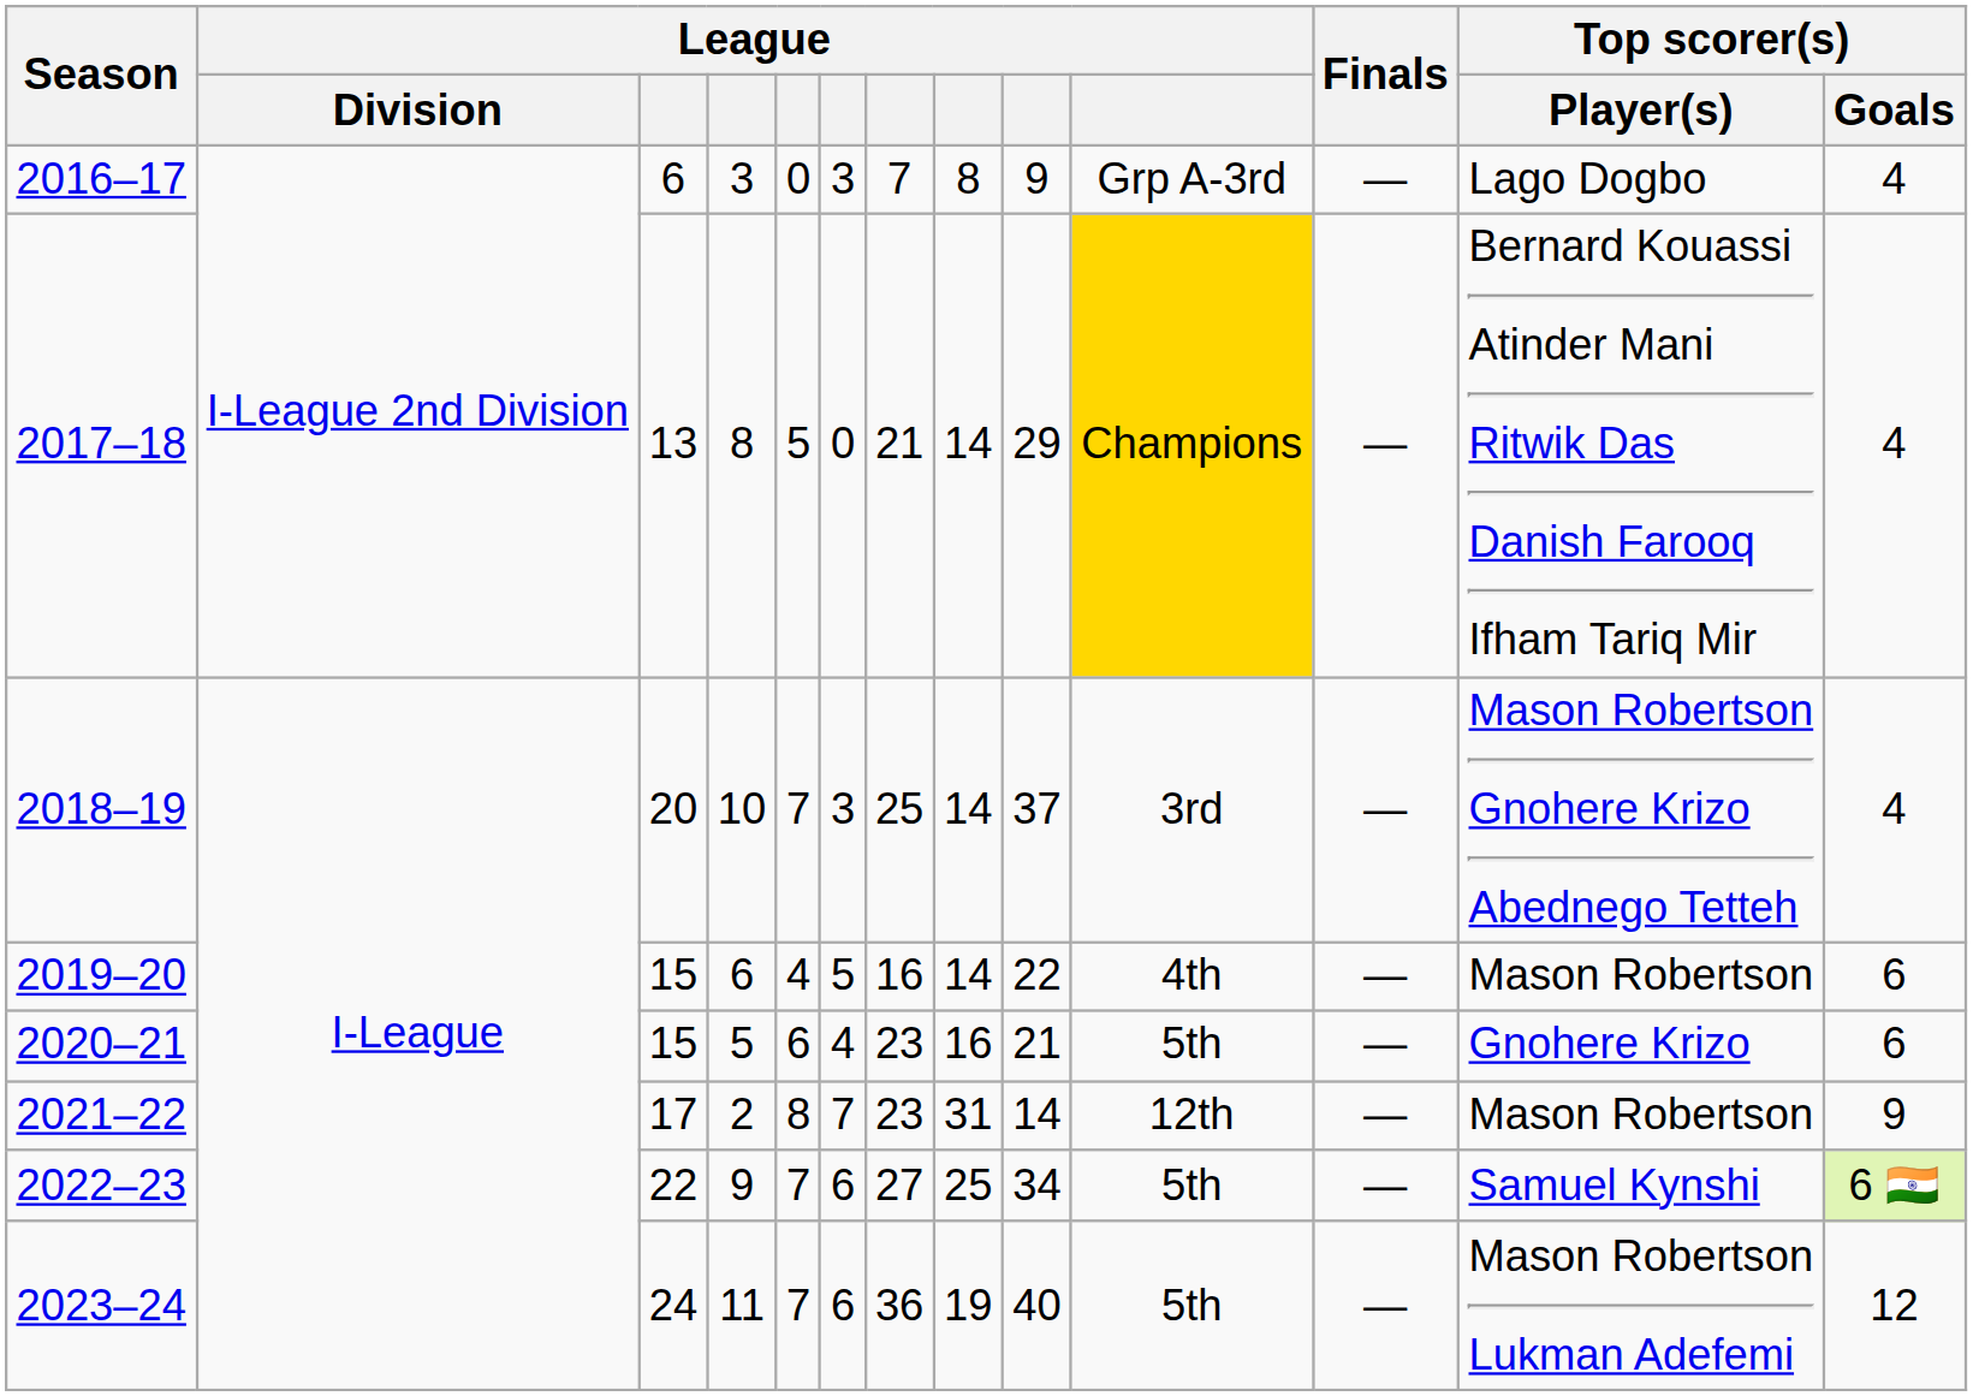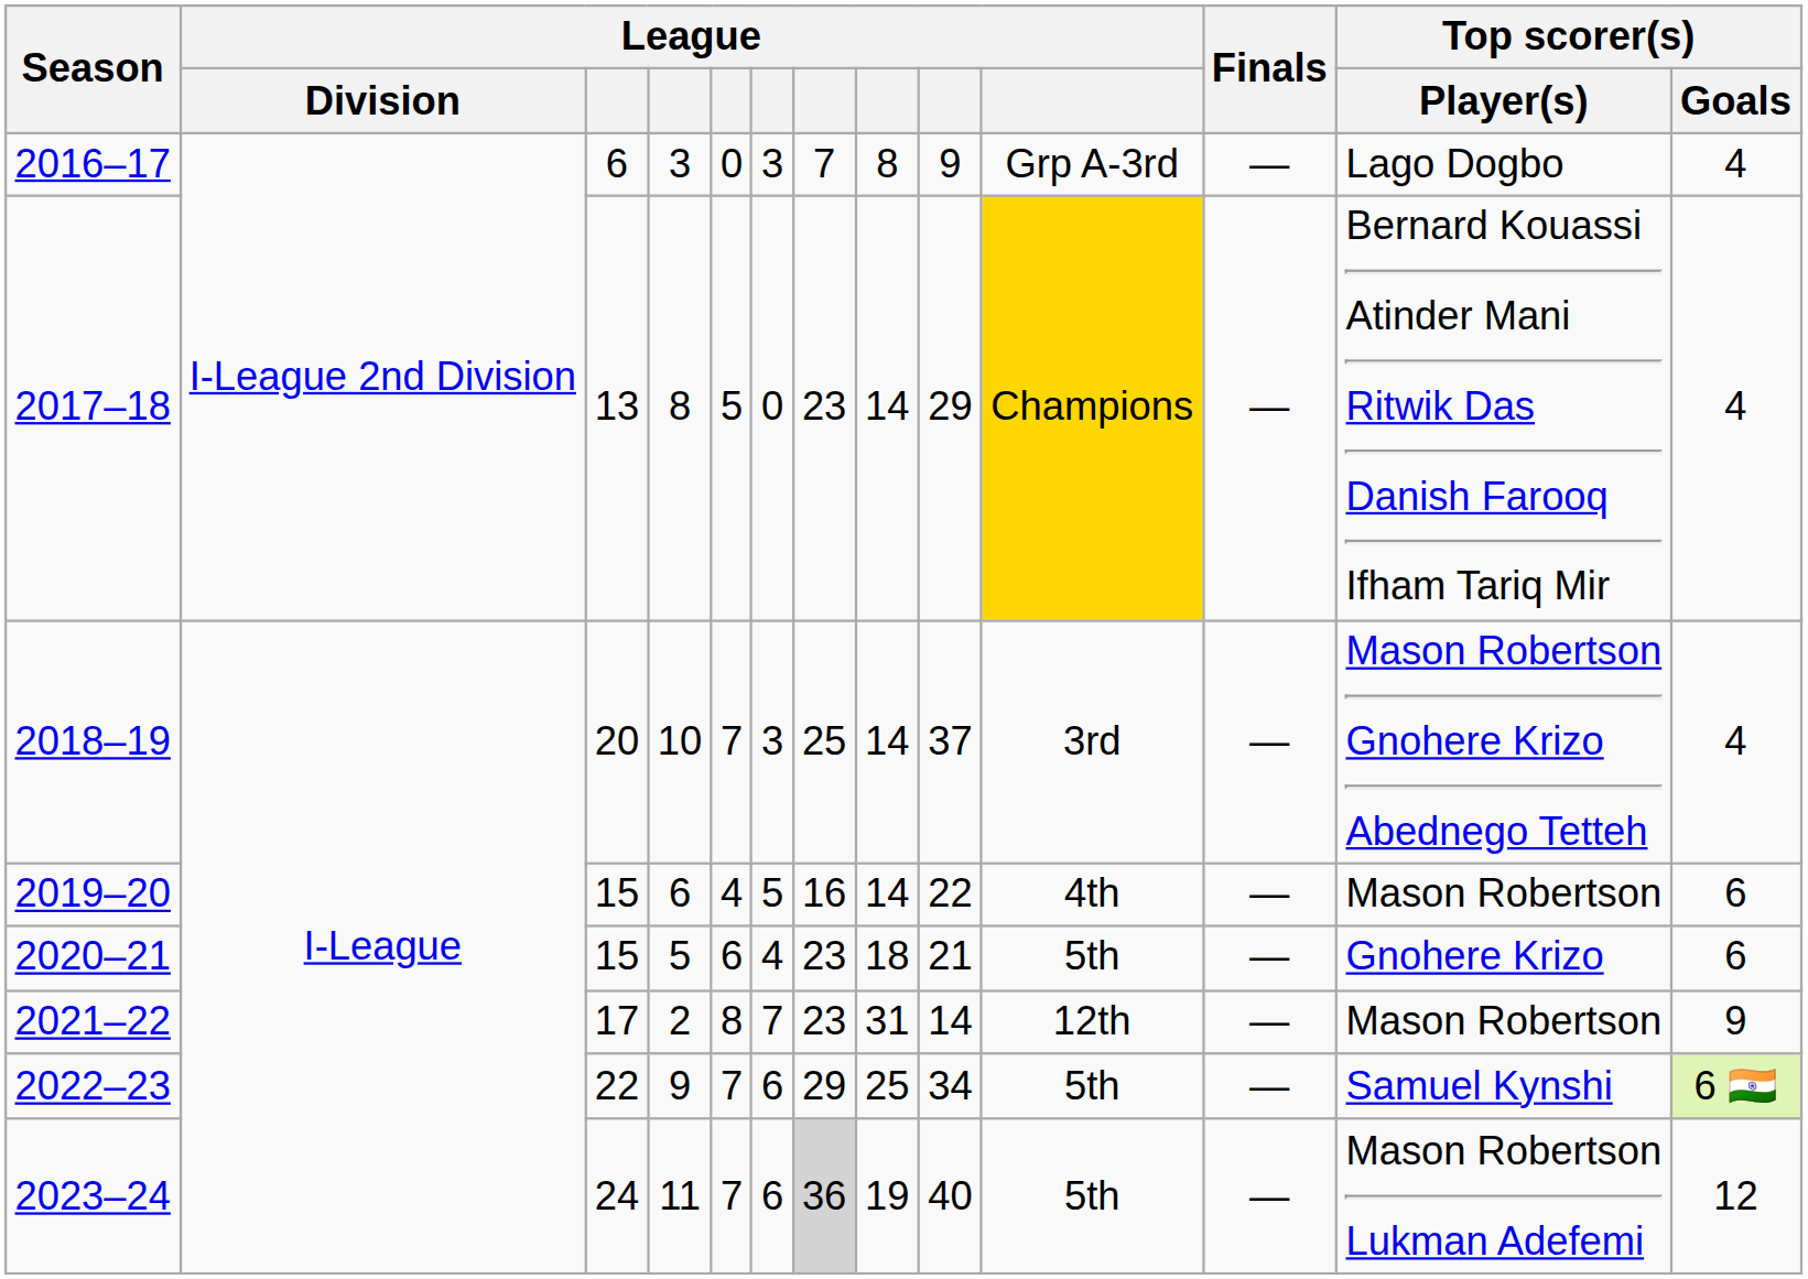2017–18 | column 7: 21 -> 23
2020–21 | column 8: 16 -> 18
2022–23 | column 7: 27 -> 29
2023–24 | column 7: no background -> lightgrey background
